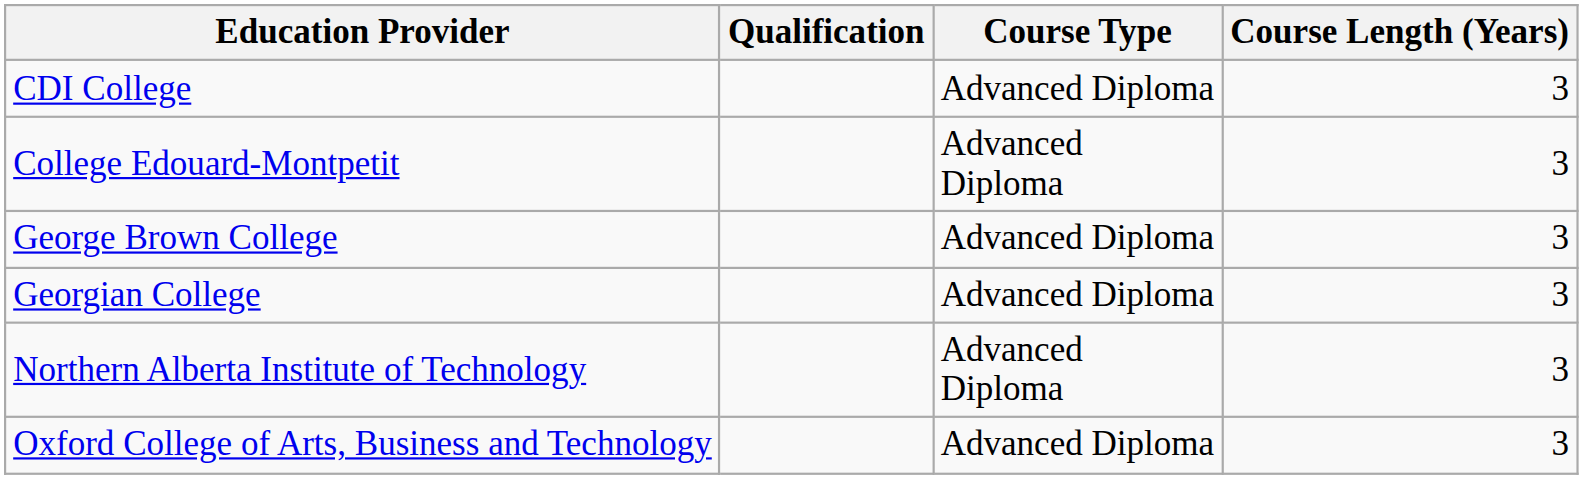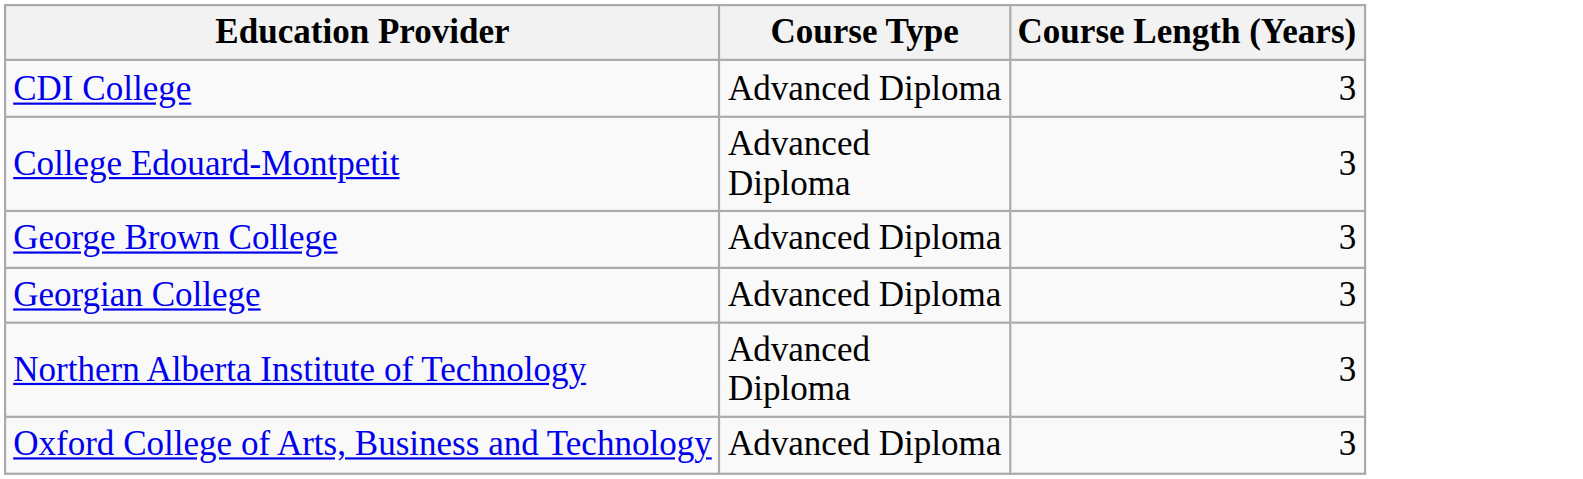- column: Qualification
